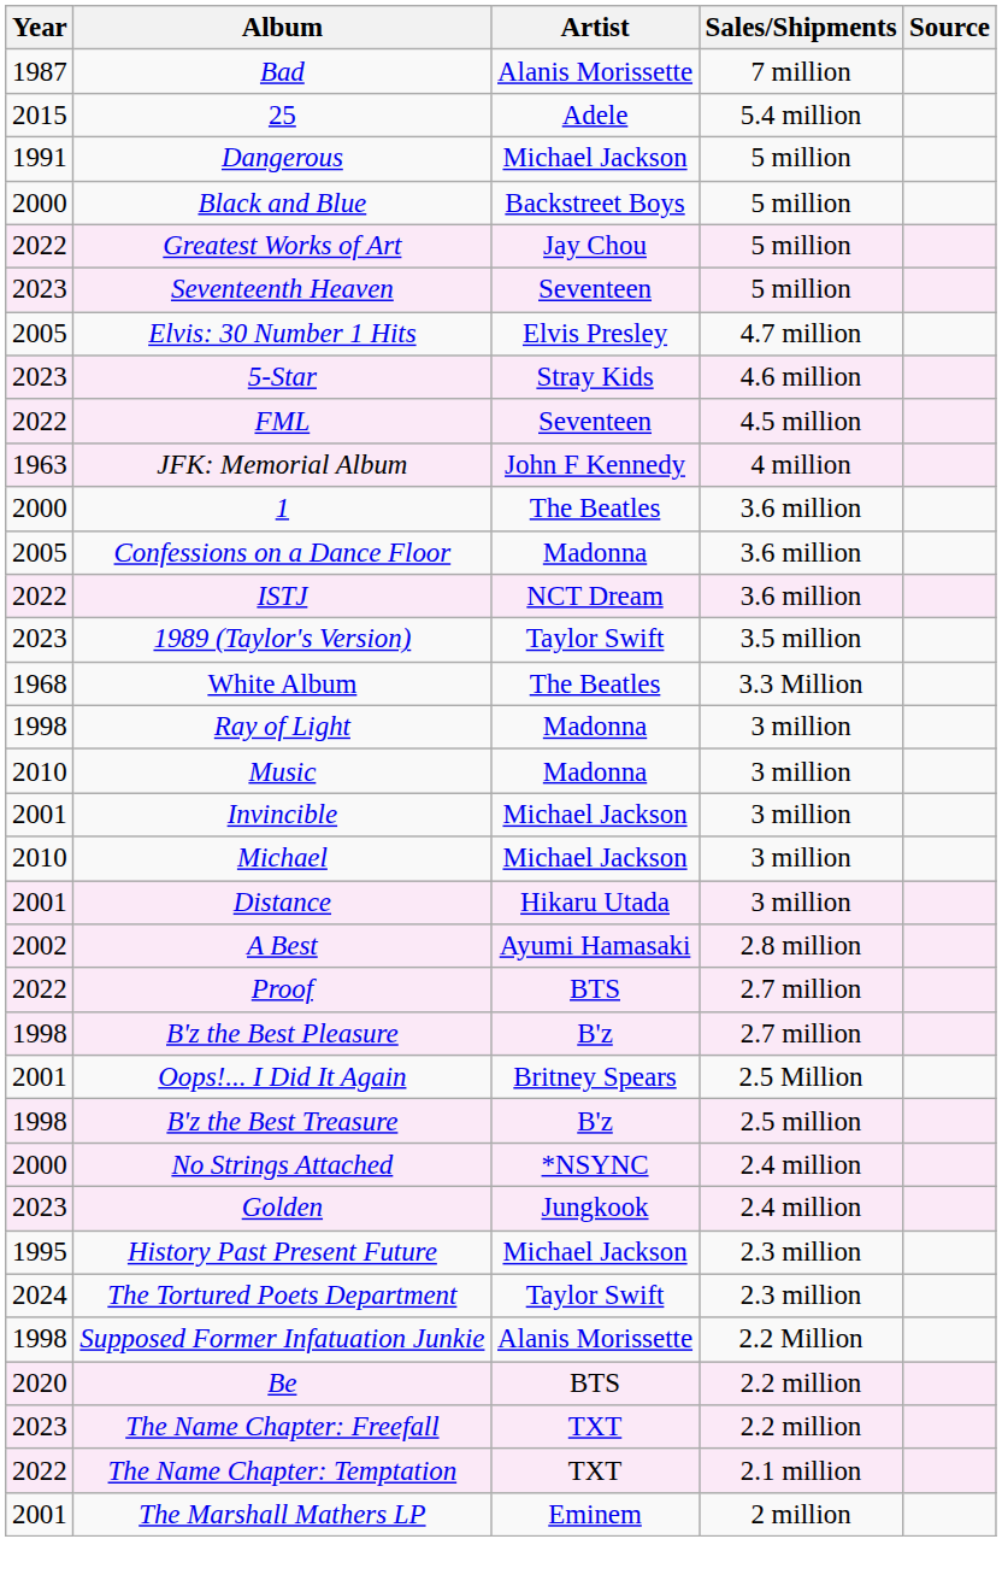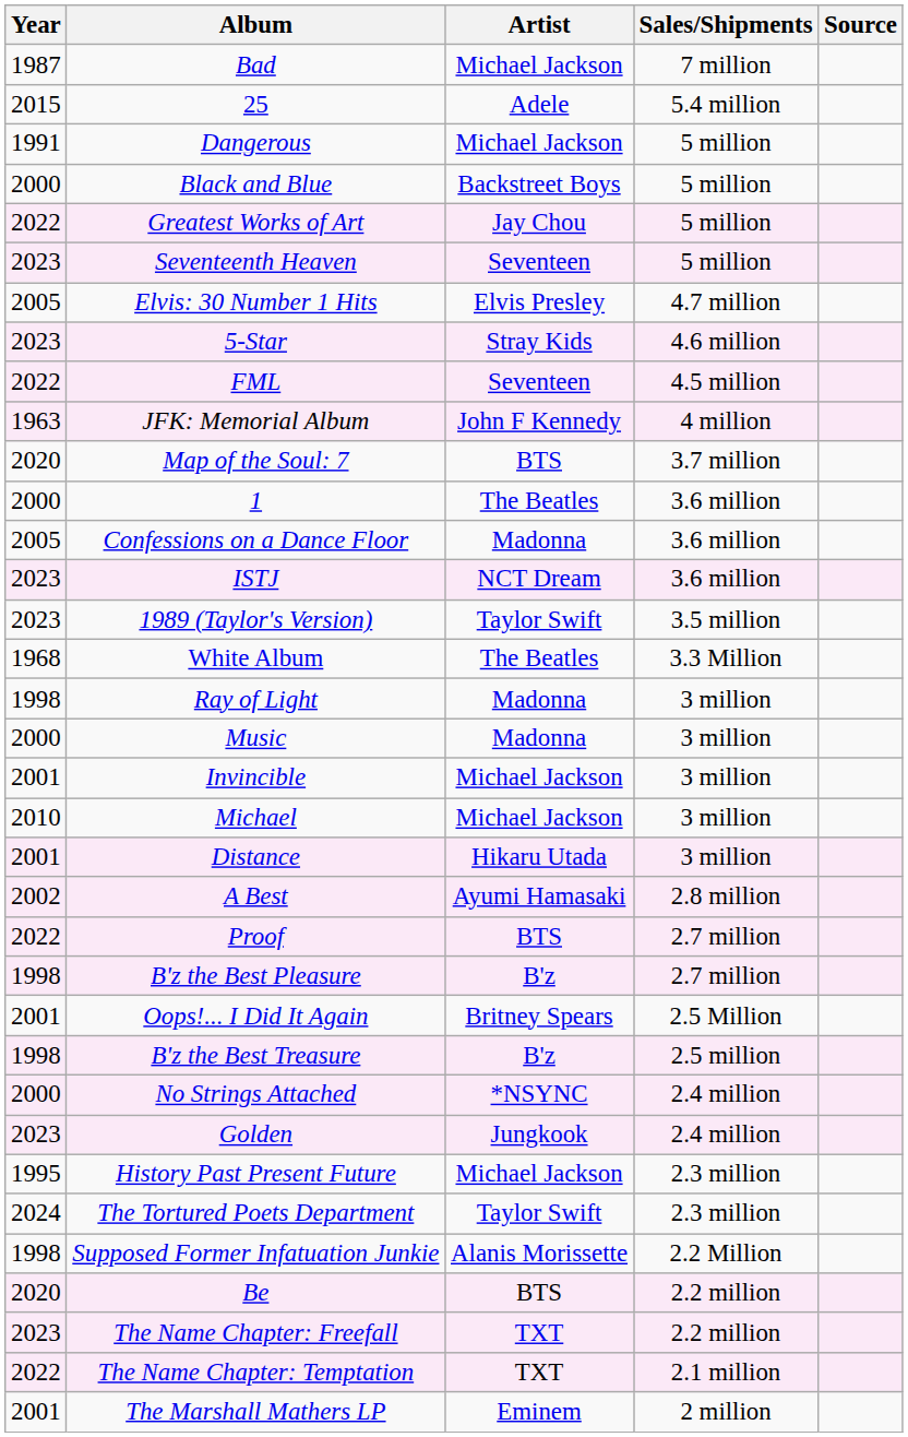Bad | Artist: Alanis Morissette -> Michael Jackson
+ row: 2020 | Map of the Soul: 7 | BTS | 3.7 million
ISTJ | Year: 2022 -> 2023
Music | Year: 2010 -> 2000
